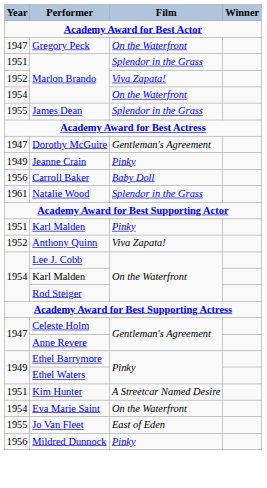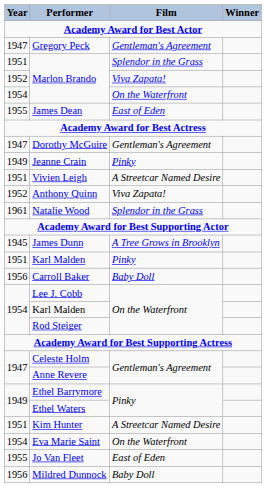Gregory Peck | Film: On the Waterfront -> Gentleman's Agreement
James Dean | Film: Splendor in the Grass -> East of Eden
+ row: 1951 | Vivien Leigh | A Streetcar Named Desire
rows swapped: Carroll Baker <-> Anthony Quinn
+ row: 1945 | James Dunn | A Tree Grows in Brooklyn
Mildred Dunnock | Film: Pinky -> Baby Doll
